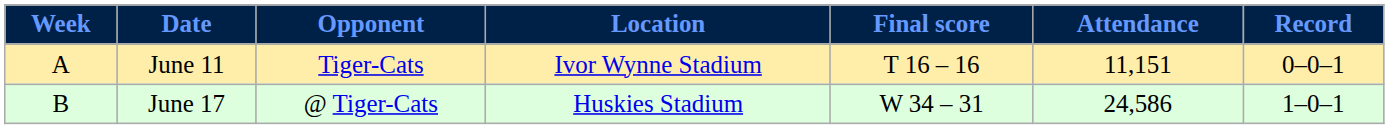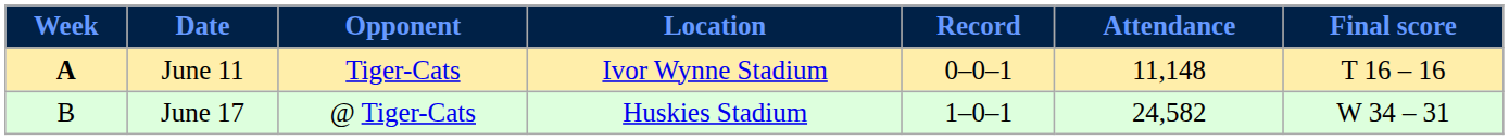columns swapped: Final score <-> Record
June 11 | Week: normal -> bold
June 11 | Attendance: 11,151 -> 11,148
June 17 | Attendance: 24,586 -> 24,582
